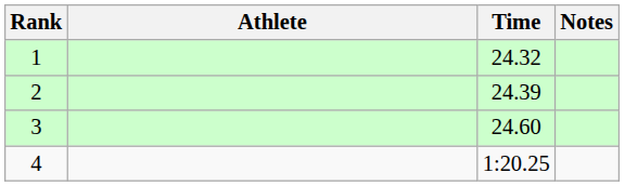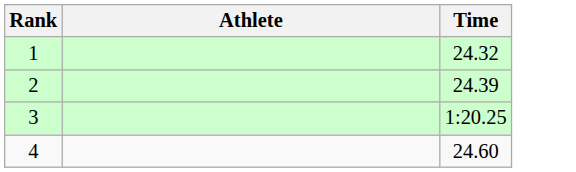- column: Notes
3 | Time: 24.60 -> 1:20.25
4 | Time: 1:20.25 -> 24.60
